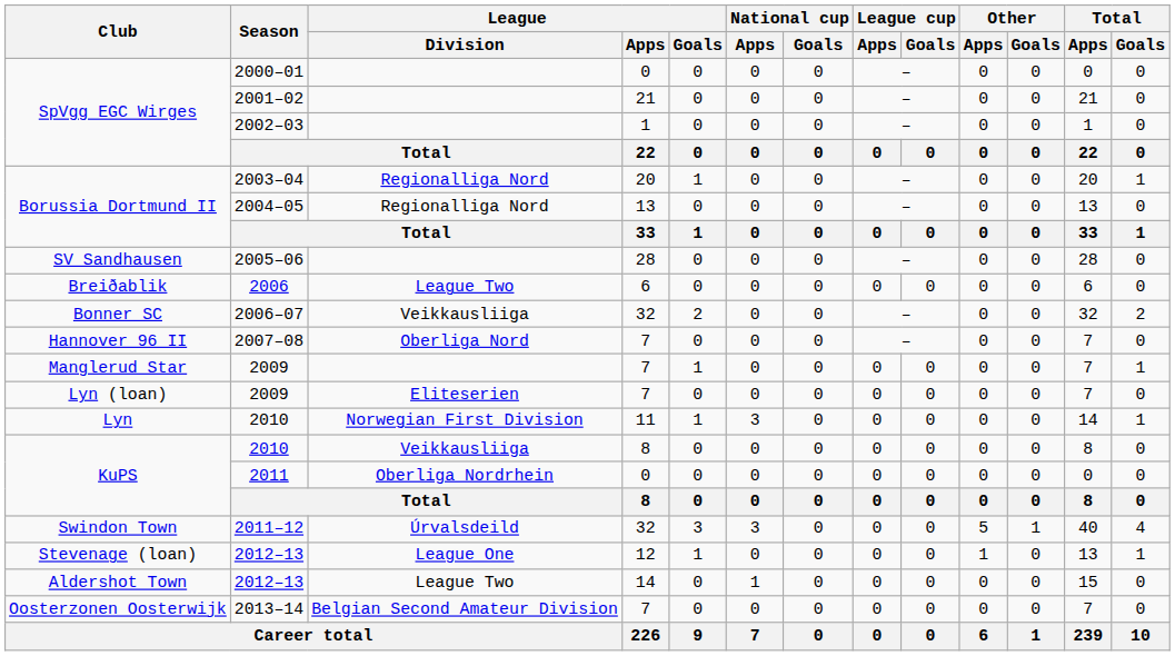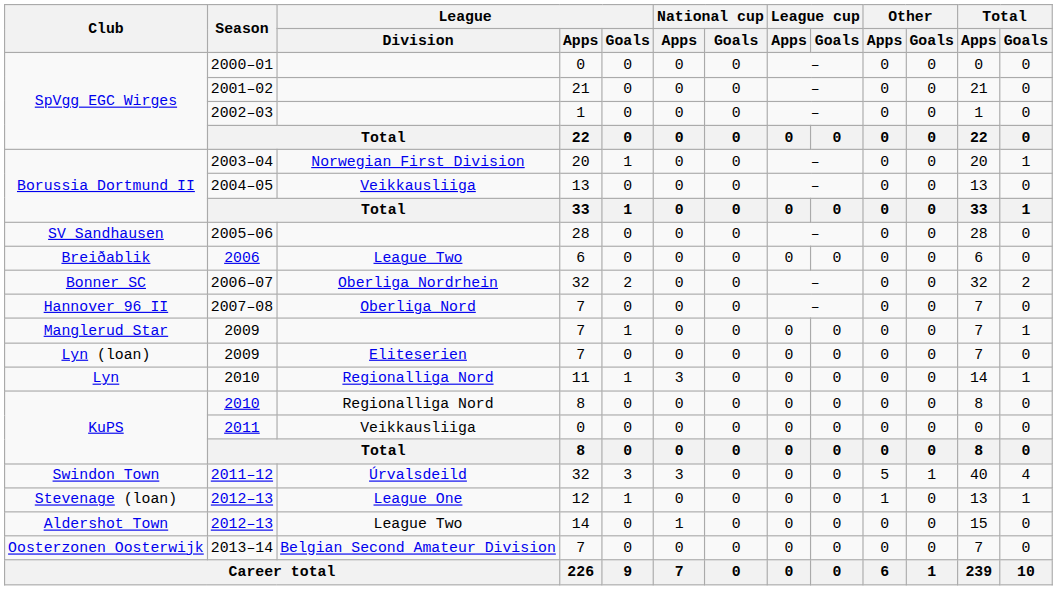2003–04 | League / Division: Regionalliga Nord -> Norwegian First Division
2004–05 | League / Division: Regionalliga Nord -> Veikkausliiga
2006–07 | League / Division: Veikkausliiga -> Oberliga Nordrhein
Lyn / 2010 | League / Division: Norwegian First Division -> Regionalliga Nord
KuPS / 2010 | League / Division: Veikkausliiga -> Regionalliga Nord
2011 | League / Division: Oberliga Nordrhein -> Veikkausliiga
